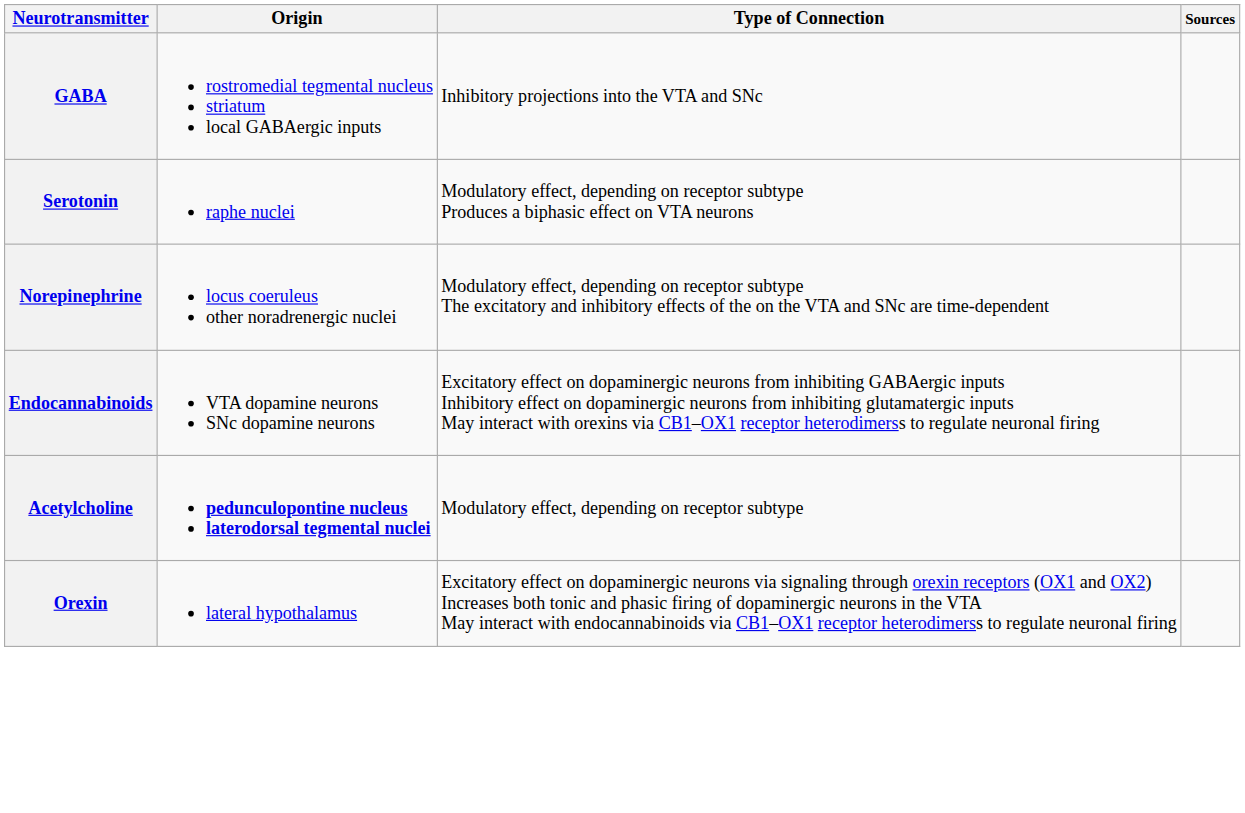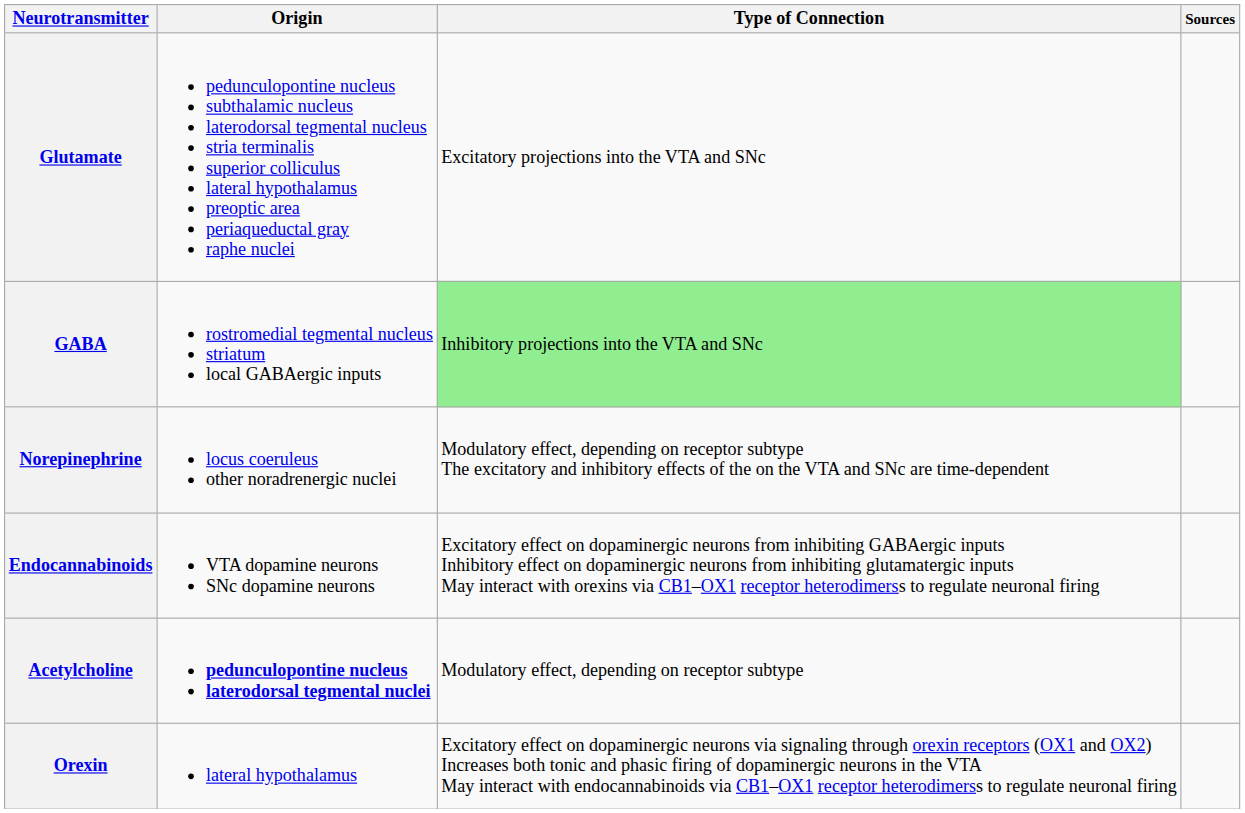+ row: Glutamate | pedunculopontine nucleus subthalamic nucleus laterodorsal tegmental nucleus stria terminalis superior colliculus lateral hypothalamus preoptic area periaqueductal gray raphe nuclei | Excitatory projections into the VTA and SNc
GABA | Type of Connection: no background -> lightgreen background
- row: Serotonin | raphe nuclei | Modulatory effect, depending on receptor subtype Produces a biphasic effect on VTA neurons
